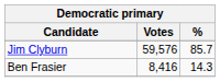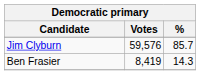Ben Frasier | Votes: 8,416 -> 8,419
